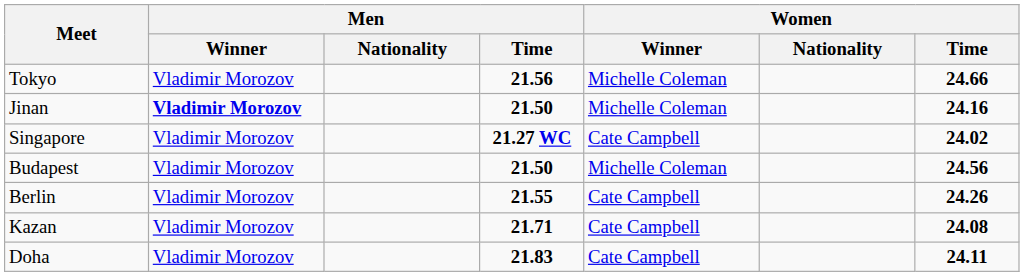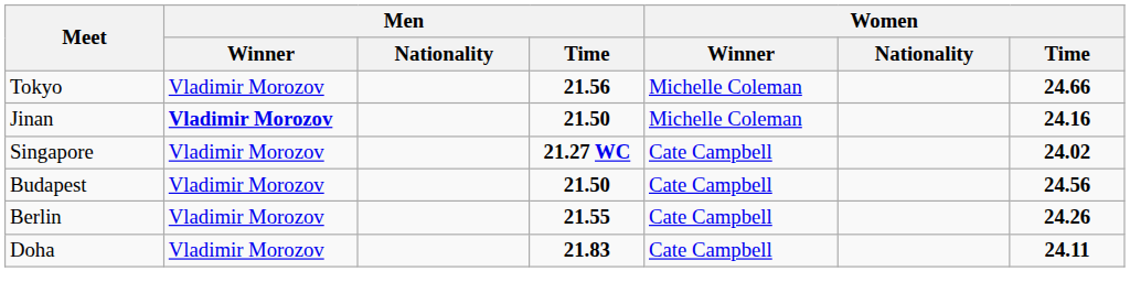Budapest | Women / Winner: Michelle Coleman -> Cate Campbell
- row: Kazan | Vladimir Morozov | 21.71 | Cate Campbell | 24.08
